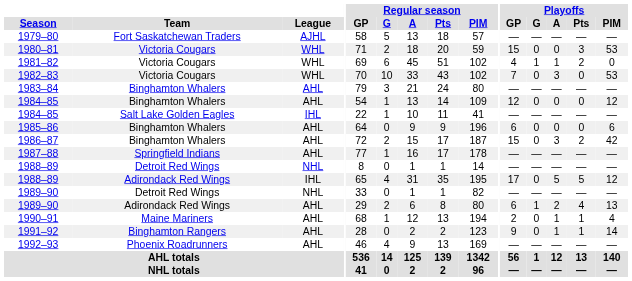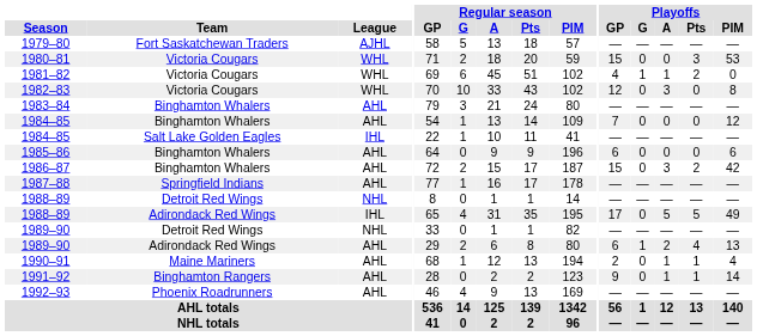1982–83 | Playoffs / GP: 7 -> 12
1982–83 | Playoffs / PIM: 53 -> 8
1984–85 / Binghamton Whalers | Playoffs / GP: 12 -> 7
1988–89 / Adirondack Red Wings | Playoffs / PIM: 12 -> 49
